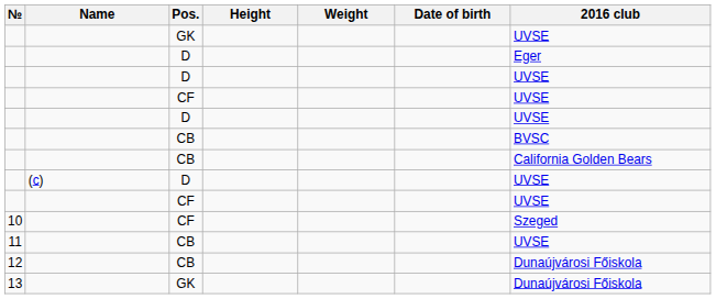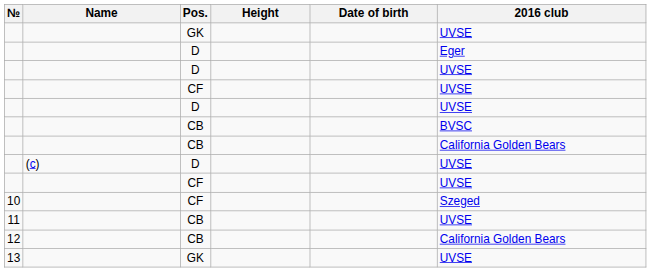- column: Weight
12 | 2016 club: Dunaújvárosi Főiskola -> California Golden Bears
13 | 2016 club: Dunaújvárosi Főiskola -> UVSE
